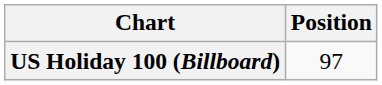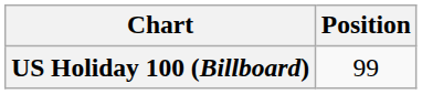US Holiday 100 (Billboard) | Position: 97 -> 99
